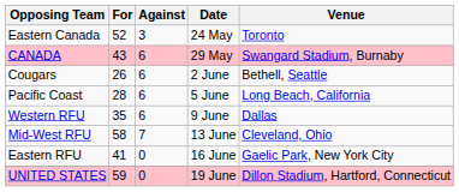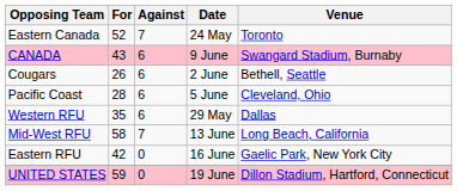Eastern Canada | Against: 3 -> 7
CANADA | Date: 29 May -> 9 June
Pacific Coast | Venue: Long Beach, California -> Cleveland, Ohio
Western RFU | Date: 9 June -> 29 May
Mid-West RFU | Venue: Cleveland, Ohio -> Long Beach, California
Eastern RFU | For: 41 -> 42
